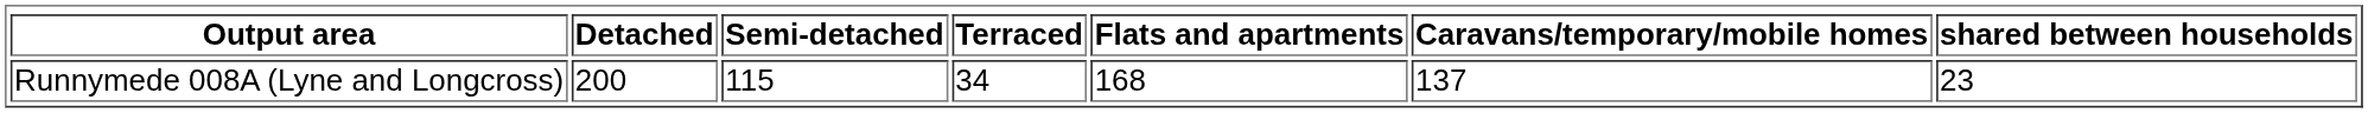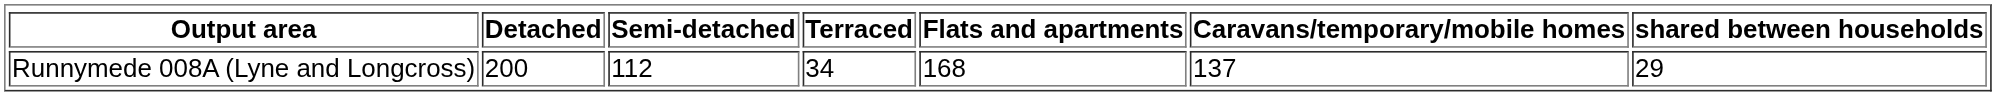Runnymede 008A (Lyne and Longcross) | Semi-detached: 115 -> 112
Runnymede 008A (Lyne and Longcross) | shared between households: 23 -> 29
